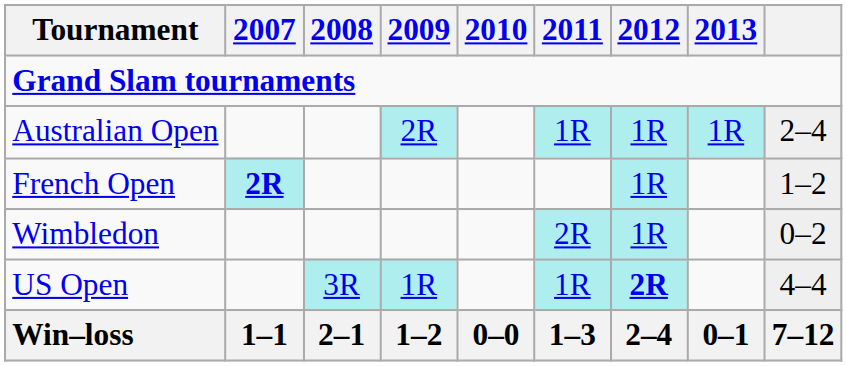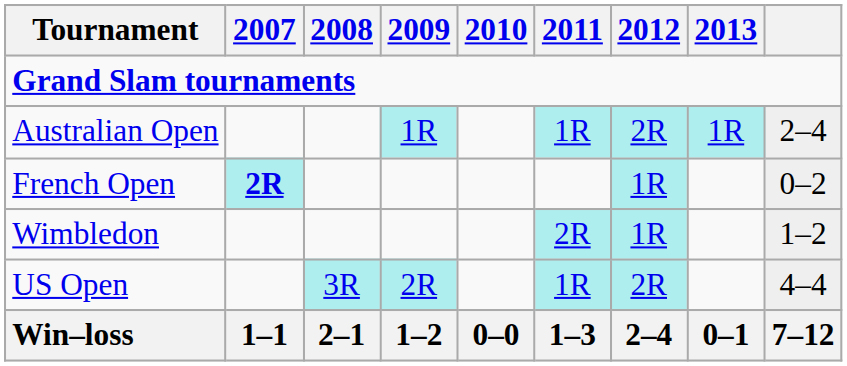Australian Open | 2009: 2R -> 1R
Australian Open | 2012: 1R -> 2R
French Open | column 9: 1–2 -> 0–2
Wimbledon | column 9: 0–2 -> 1–2
US Open | 2009: 1R -> 2R
US Open | 2012: bold -> normal
